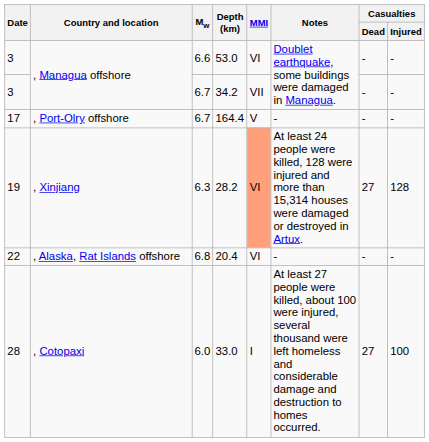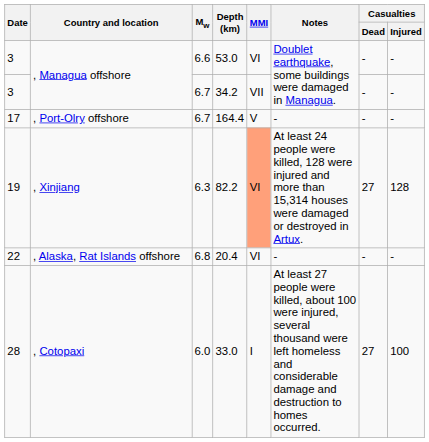19 | Depth (km): 28.2 -> 82.2
